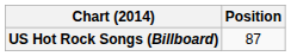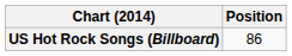US Hot Rock Songs (Billboard) | Position: 87 -> 86
